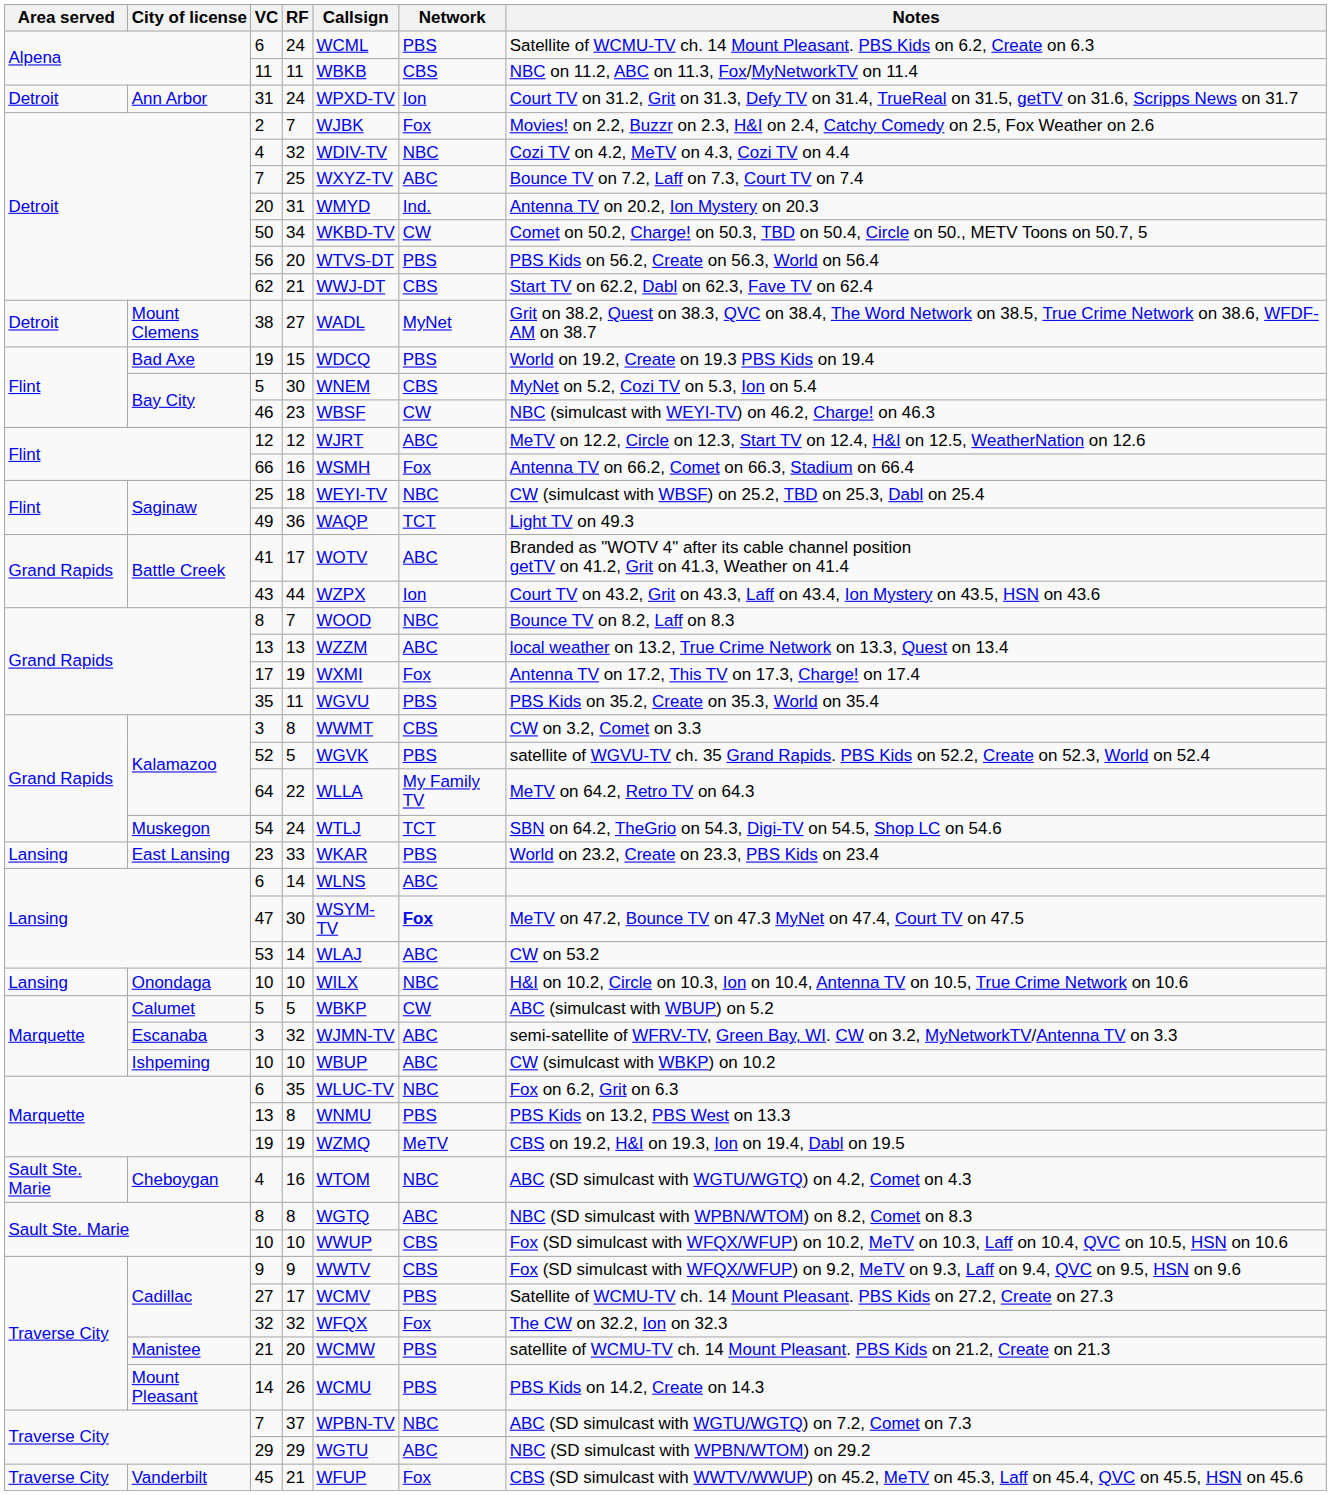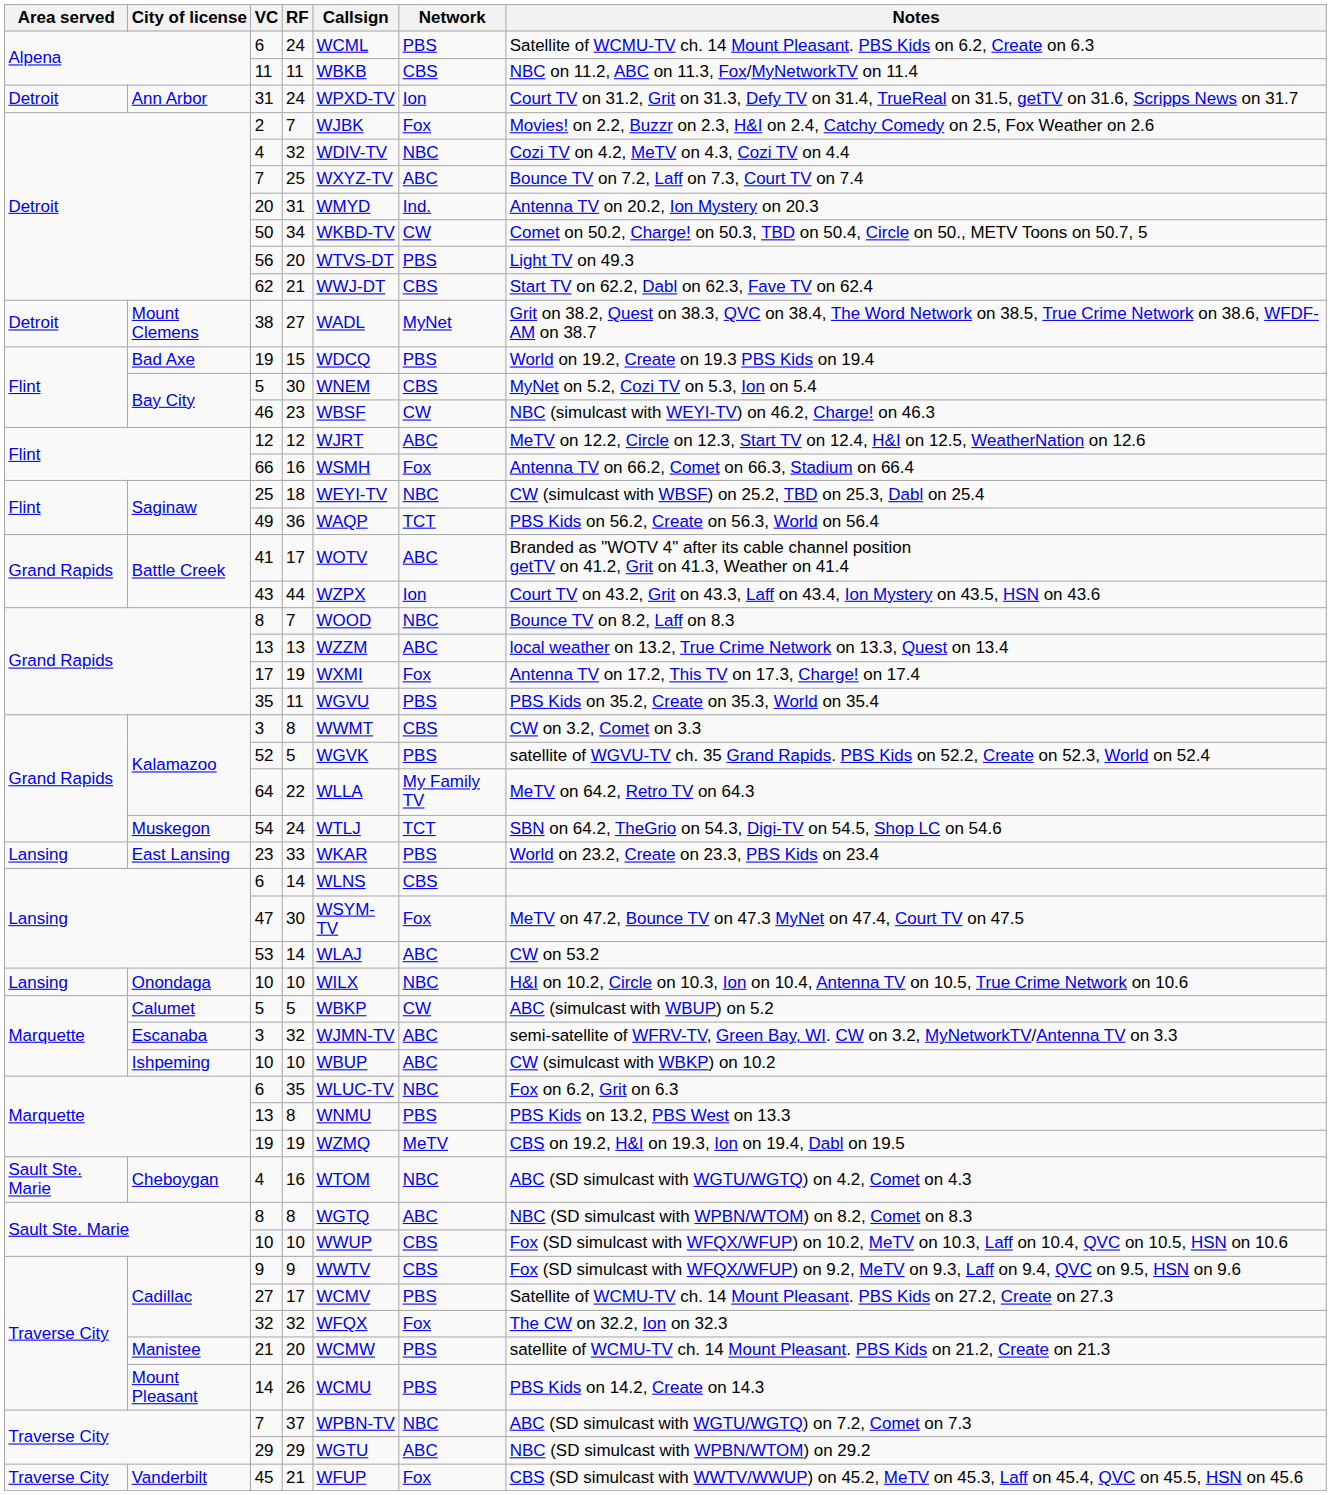56 | Notes: PBS Kids on 56.2, Create on 56.3, World on 56.4 -> Light TV on 49.3
49 | Notes: Light TV on 49.3 -> PBS Kids on 56.2, Create on 56.3, World on 56.4
Lansing / 6 | Network: ABC -> CBS
47 | Network: bold -> normal
